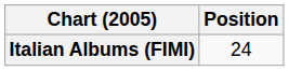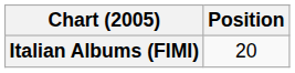Italian Albums (FIMI) | Position: 24 -> 20
